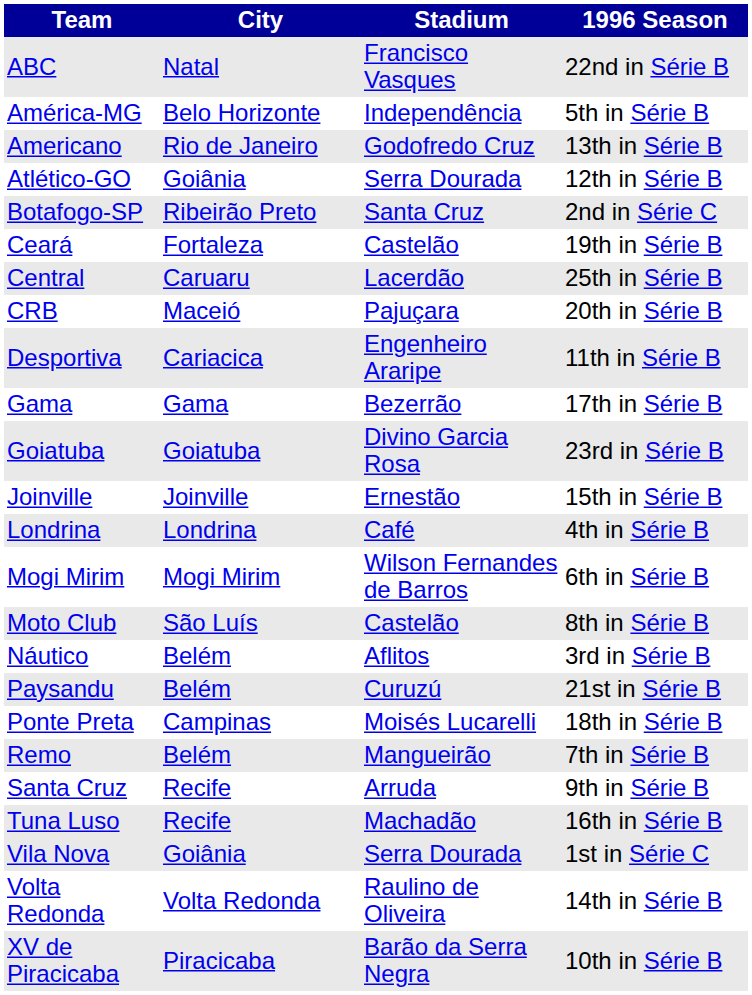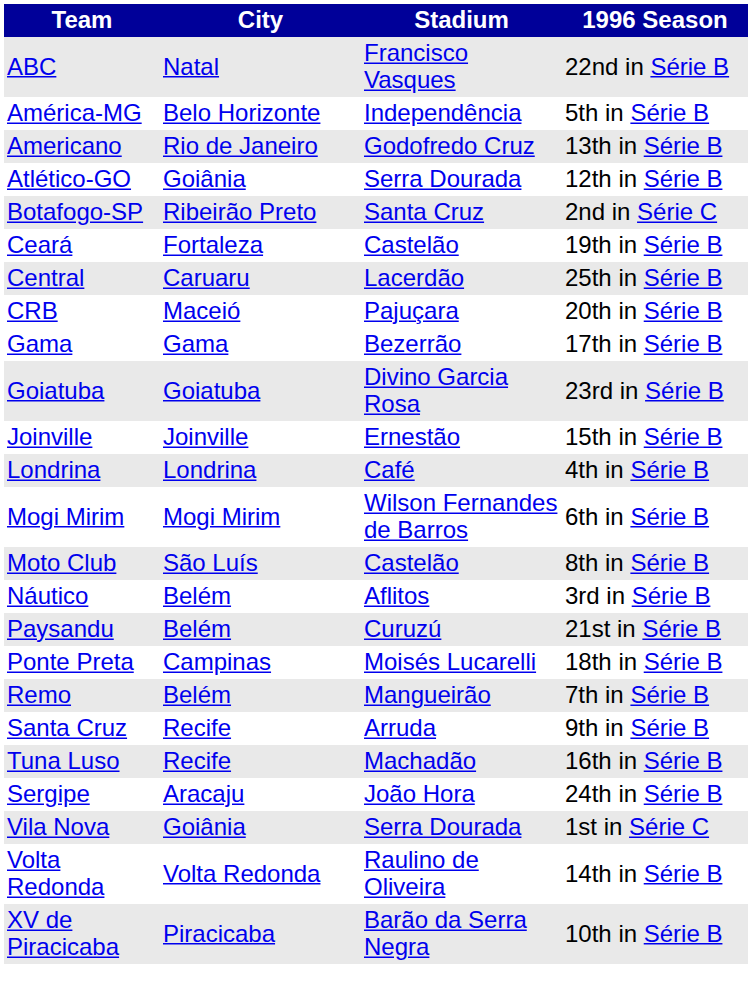- row: Desportiva | Cariacica | Engenheiro Araripe | 11th in Série B
+ row: Sergipe | Aracaju | João Hora | 24th in Série B
